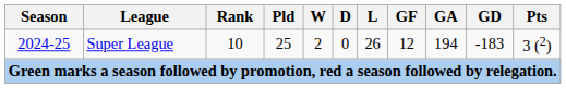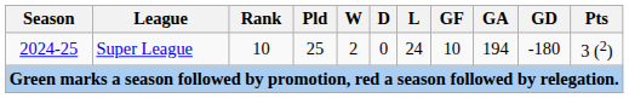2024-25 | L: 26 -> 24
2024-25 | GF: 12 -> 10
2024-25 | GD: -183 -> -180
